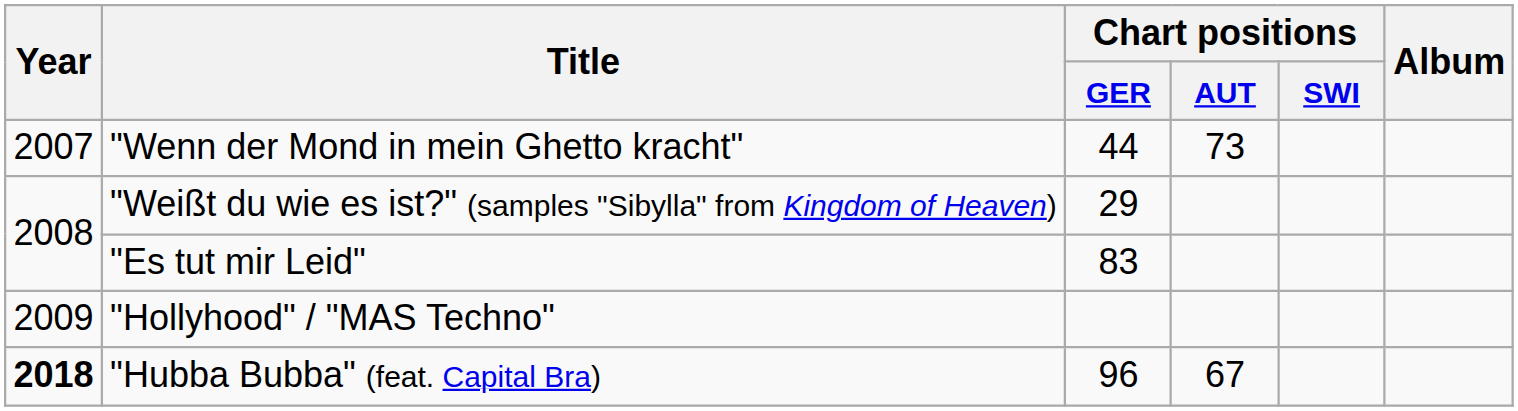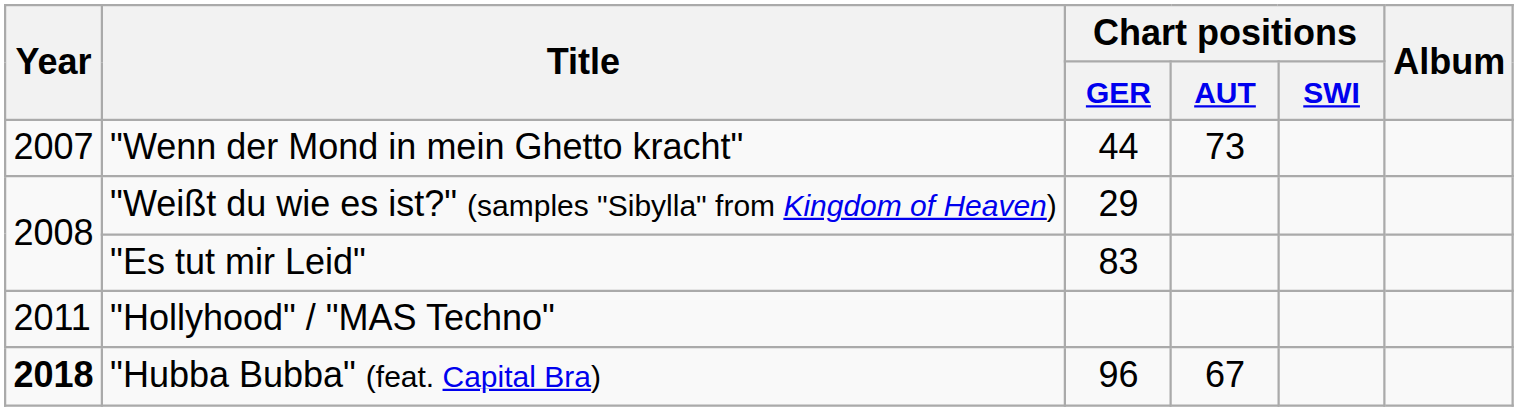"Hollyhood" / "MAS Techno" | Year: 2009 -> 2011
